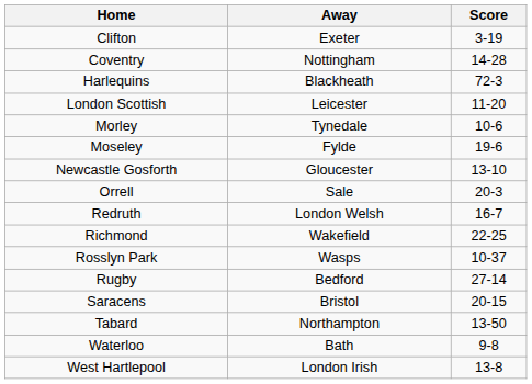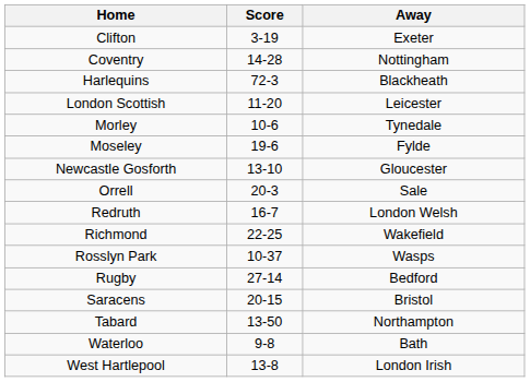columns swapped: Away <-> Score
